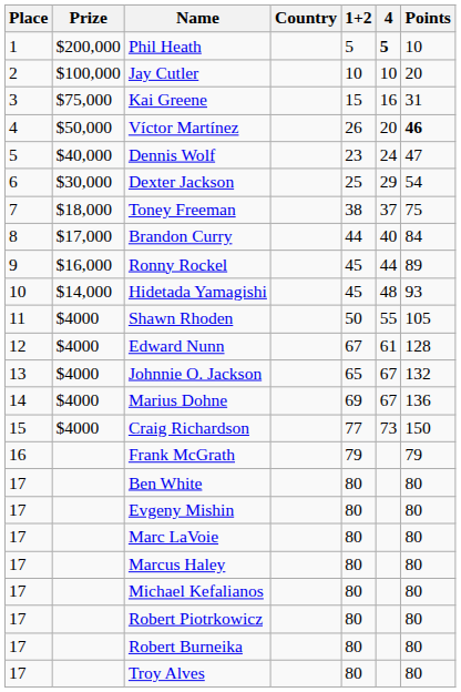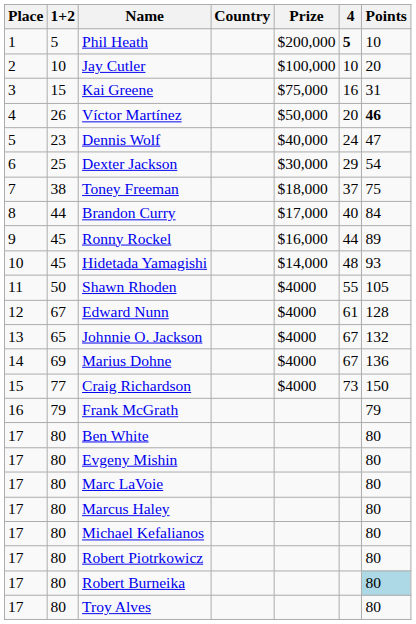columns swapped: Prize <-> 1+2
Robert Burneika | Points: no background -> lightblue background
